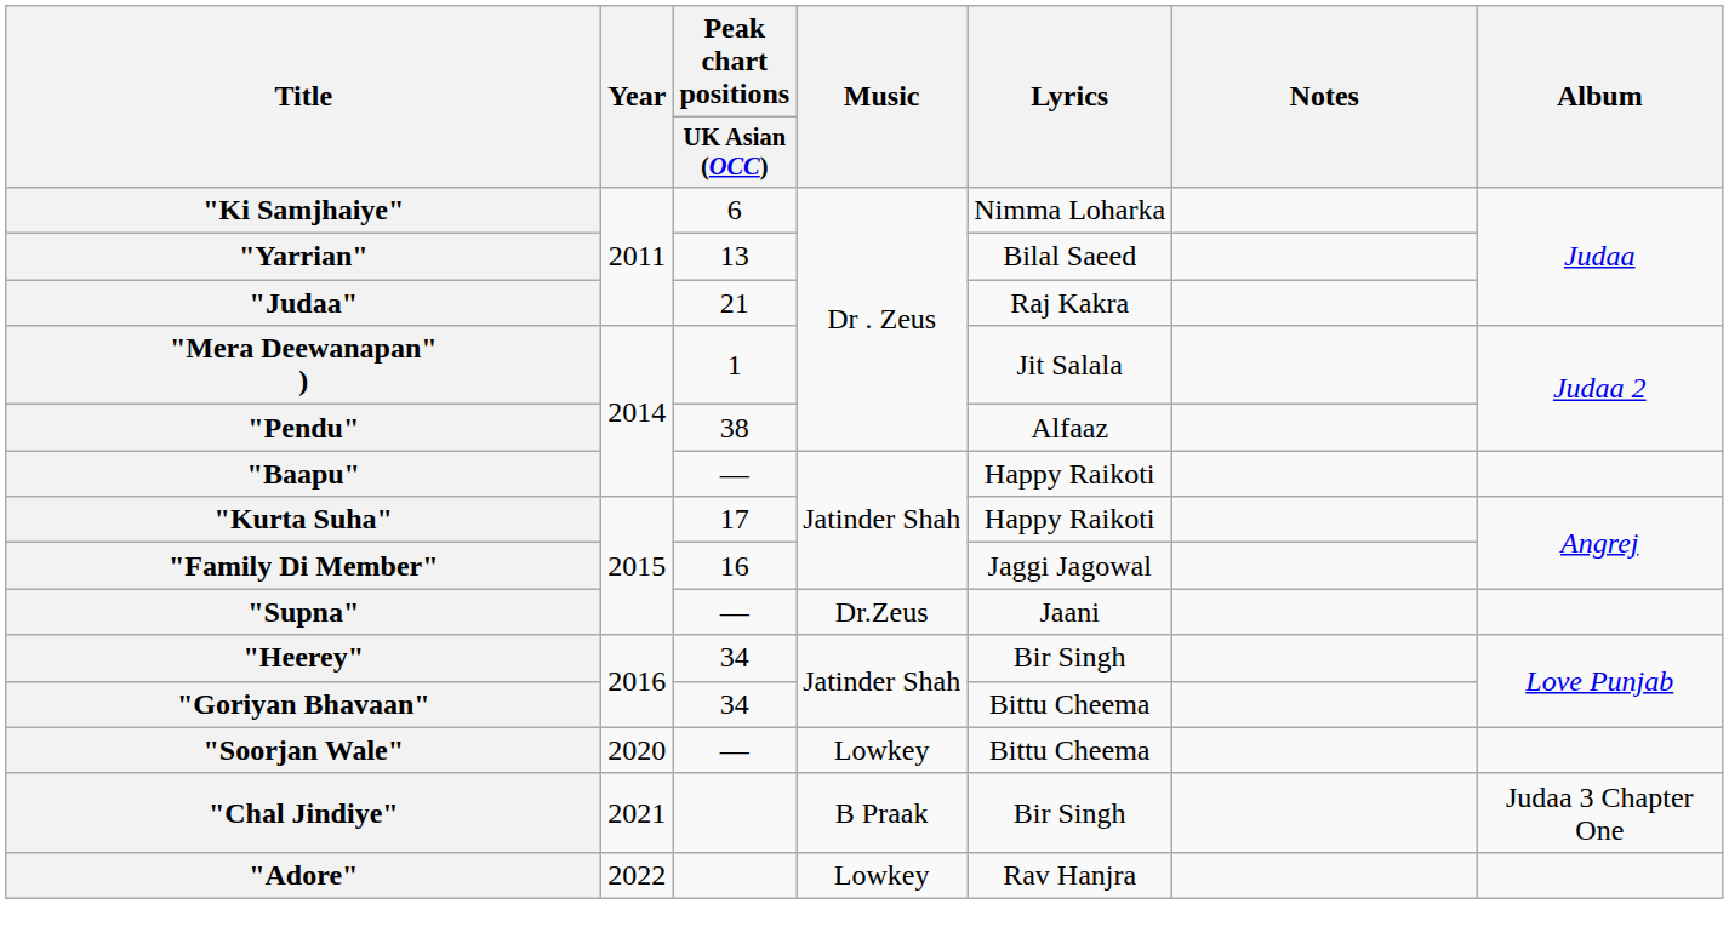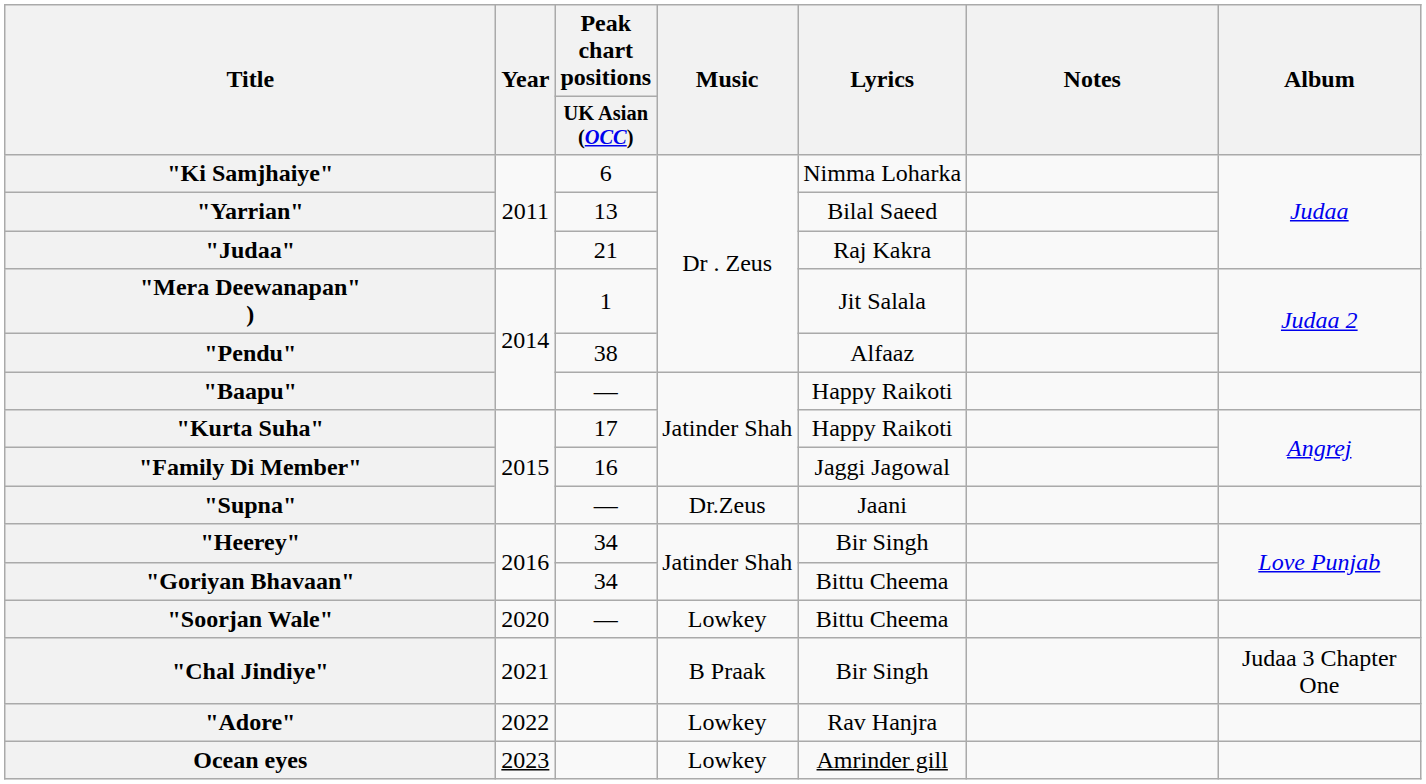+ row: Ocean eyes | 2023 | Lowkey | Amrinder gill
